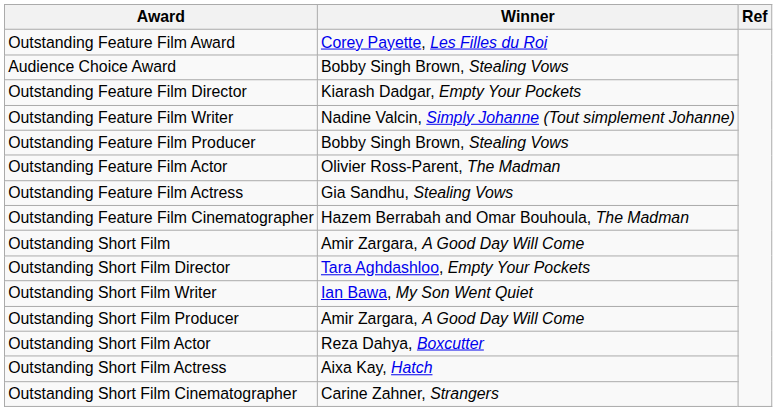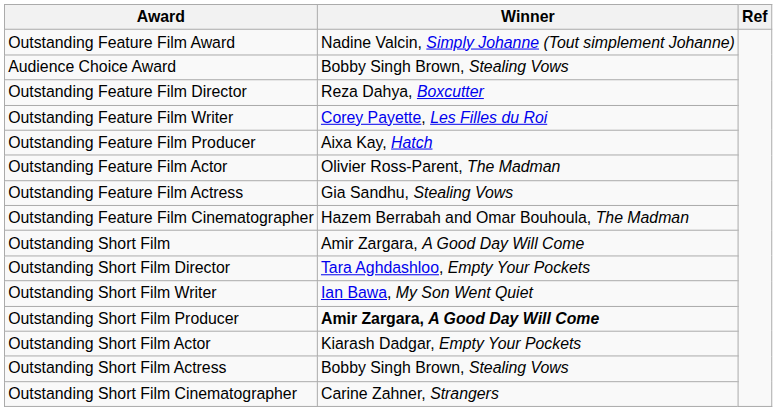Outstanding Feature Film Award | Winner: Corey Payette, Les Filles du Roi -> Nadine Valcin, Simply Johanne (Tout simplement Johanne)
Outstanding Feature Film Director | Winner: Kiarash Dadgar, Empty Your Pockets -> Reza Dahya, Boxcutter
Outstanding Feature Film Writer | Winner: Nadine Valcin, Simply Johanne (Tout simplement Johanne) -> Corey Payette, Les Filles du Roi
Outstanding Feature Film Producer | Winner: Bobby Singh Brown, Stealing Vows -> Aixa Kay, Hatch
Outstanding Short Film Producer | Winner: normal -> bold
Outstanding Short Film Actor | Winner: Reza Dahya, Boxcutter -> Kiarash Dadgar, Empty Your Pockets
Outstanding Short Film Actress | Winner: Aixa Kay, Hatch -> Bobby Singh Brown, Stealing Vows
